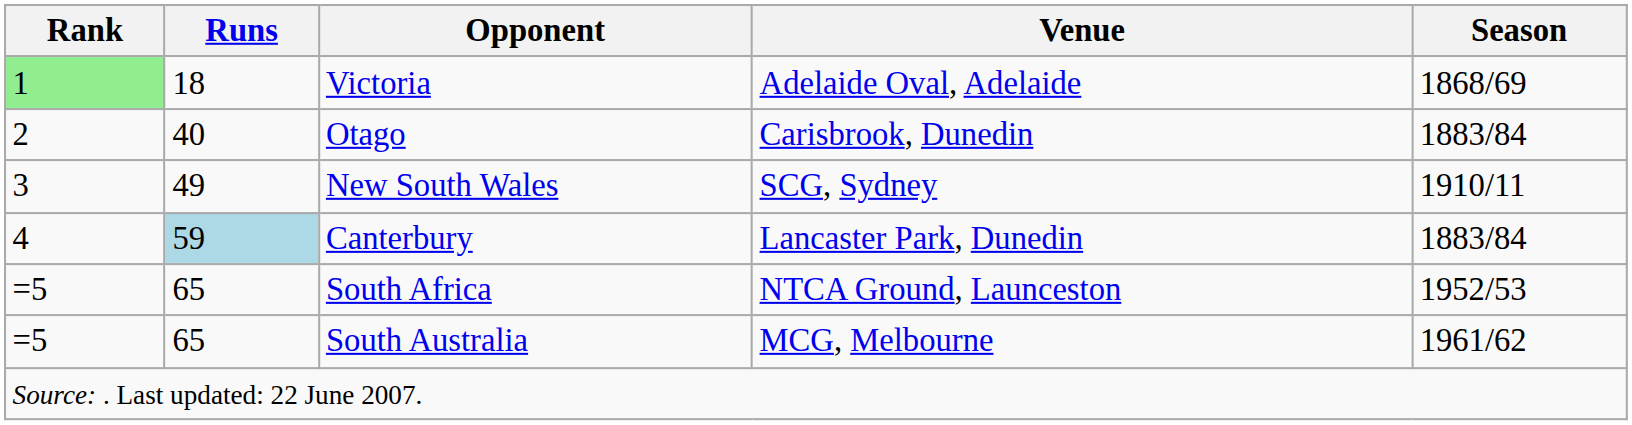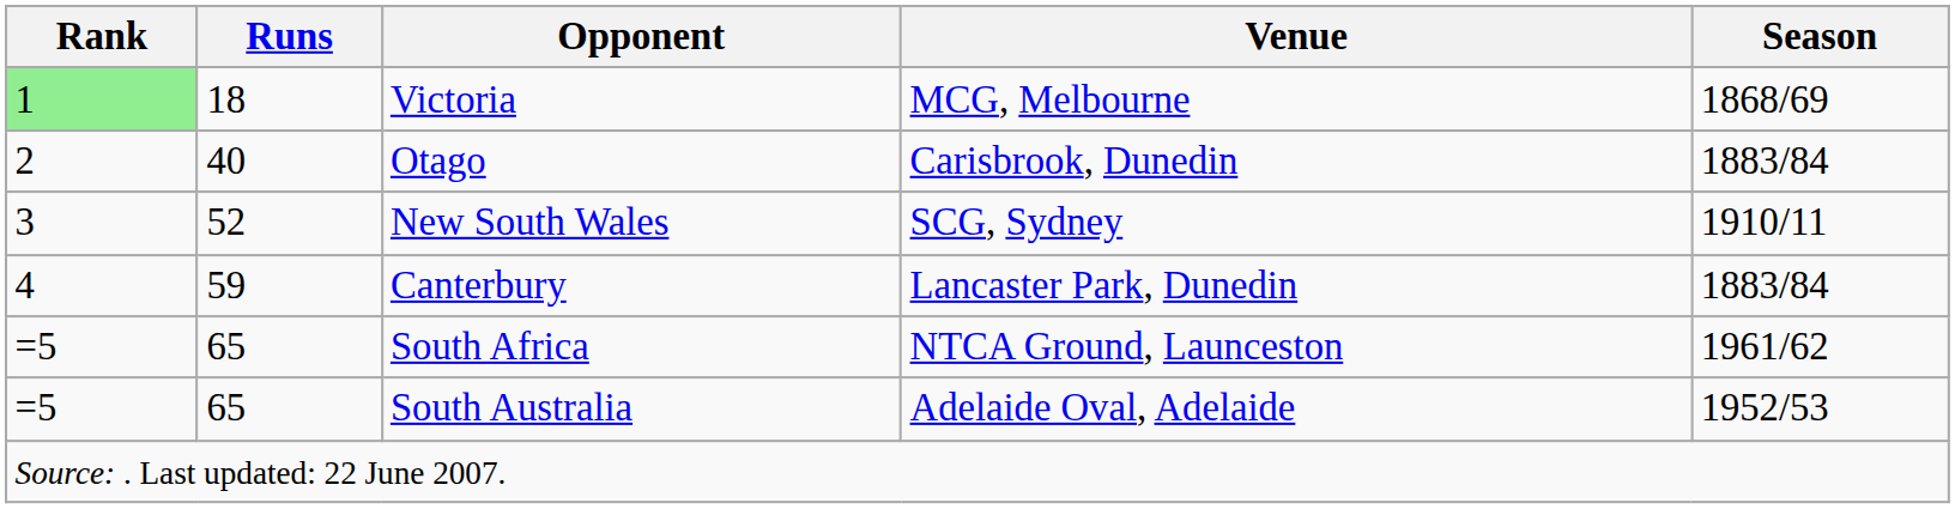Victoria | Venue: Adelaide Oval, Adelaide -> MCG, Melbourne
New South Wales | Runs: 49 -> 52
Canterbury | Runs: lightblue background -> no background
South Africa | Season: 1952/53 -> 1961/62
South Australia | Venue: MCG, Melbourne -> Adelaide Oval, Adelaide
South Australia | Season: 1961/62 -> 1952/53
